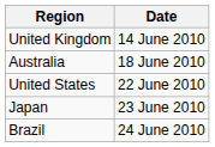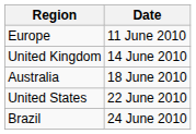+ row: Europe | 11 June 2010
- row: Japan | 23 June 2010
